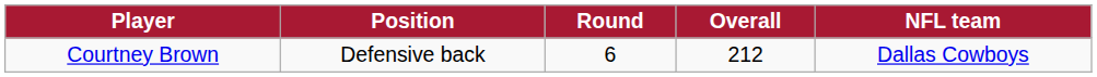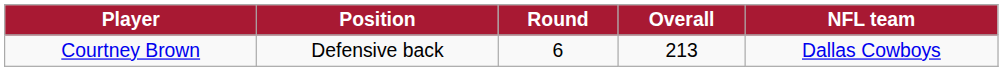Courtney Brown | Overall: 212 -> 213
